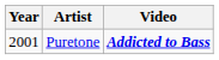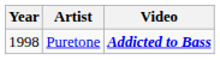Puretone | Year: 2001 -> 1998
